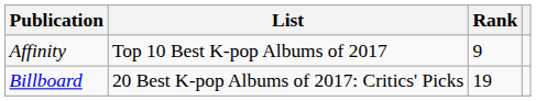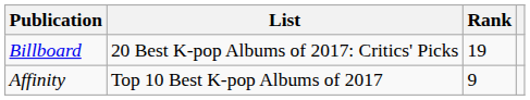rows swapped: Billboard <-> Affinity
